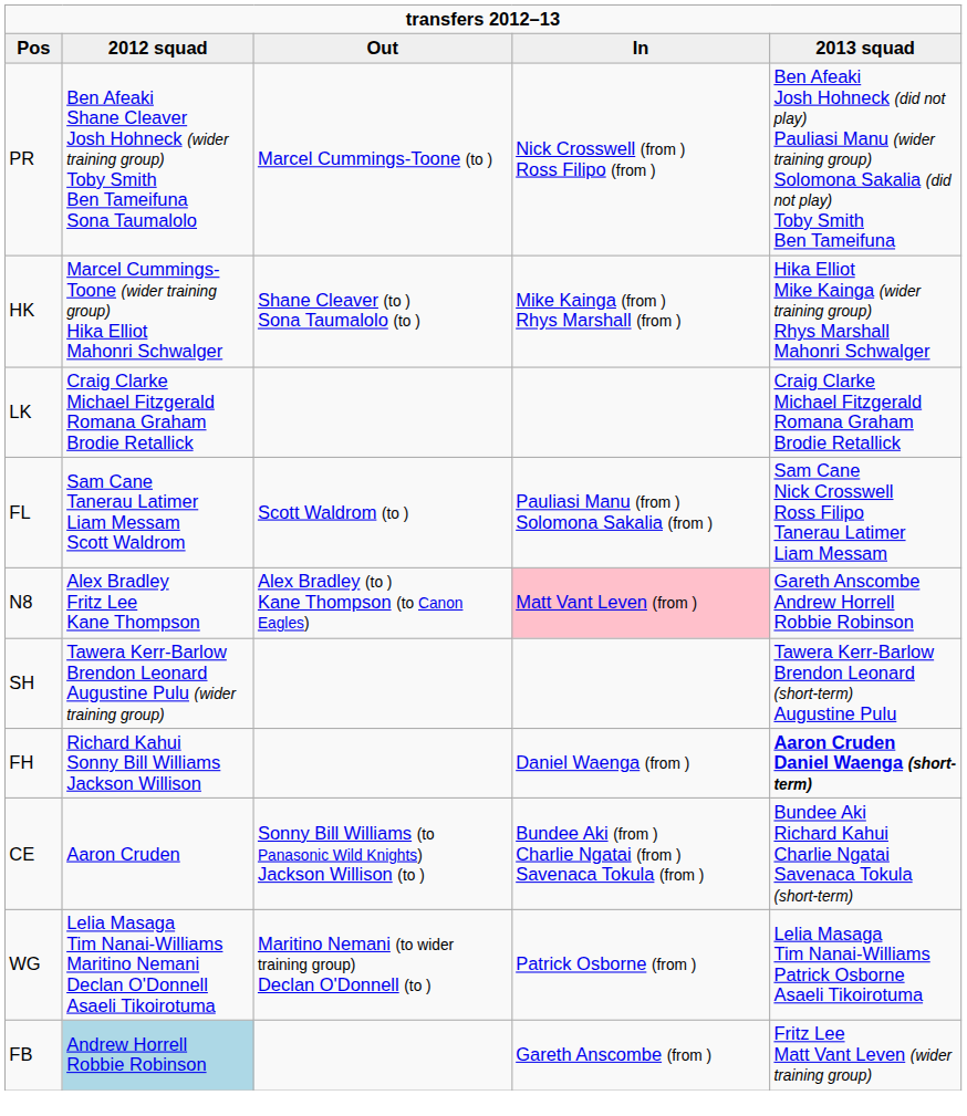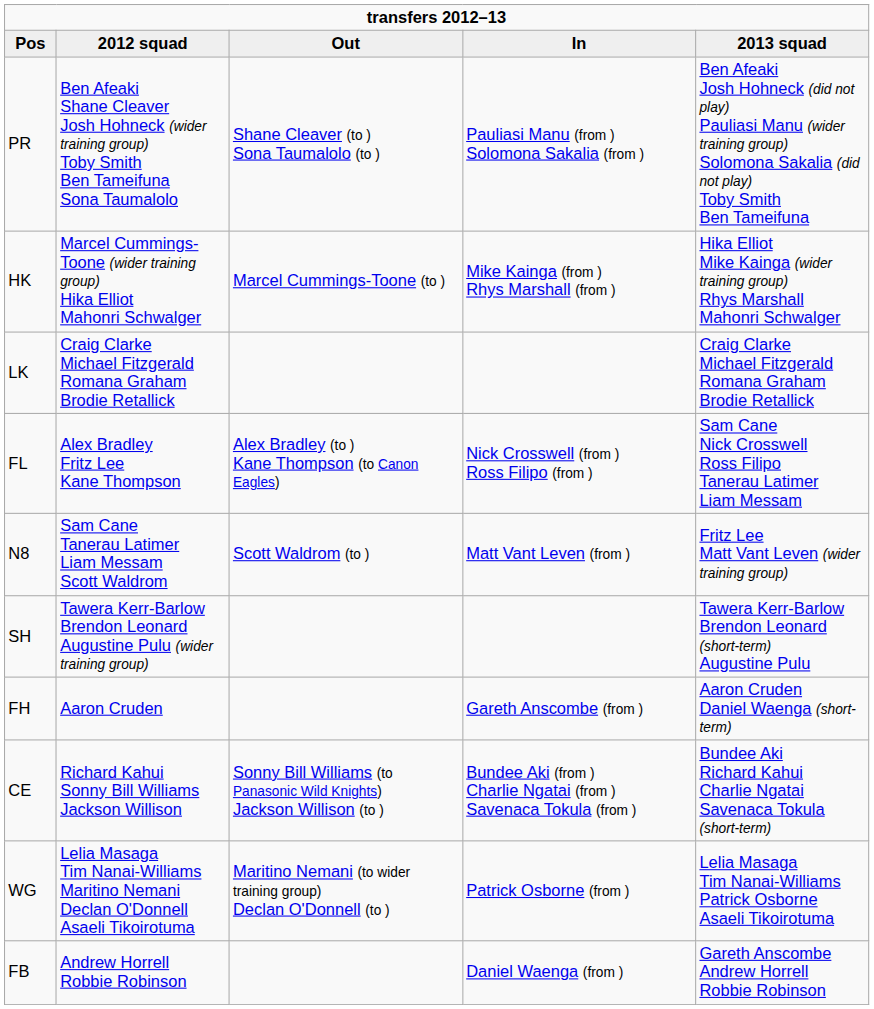PR | Out: Marcel Cummings-Toone (to ) -> Shane Cleaver (to ) Sona Taumalolo (to )
PR | In: Nick Crosswell (from ) Ross Filipo (from ) -> Pauliasi Manu (from ) Solomona Sakalia (from )
HK | Out: Shane Cleaver (to ) Sona Taumalolo (to ) -> Marcel Cummings-Toone (to )
FL | 2012 squad: Sam Cane Tanerau Latimer Liam Messam Scott Waldrom -> Alex Bradley Fritz Lee Kane Thompson
FL | Out: Scott Waldrom (to ) -> Alex Bradley (to ) Kane Thompson (to Canon Eagles)
FL | In: Pauliasi Manu (from ) Solomona Sakalia (from ) -> Nick Crosswell (from ) Ross Filipo (from )
N8 | 2012 squad: Alex Bradley Fritz Lee Kane Thompson -> Sam Cane Tanerau Latimer Liam Messam Scott Waldrom
N8 | Out: Alex Bradley (to ) Kane Thompson (to Canon Eagles) -> Scott Waldrom (to )
N8 | In: pink background -> no background
N8 | 2013 squad: Gareth Anscombe Andrew Horrell Robbie Robinson -> Fritz Lee Matt Vant Leven (wider training group)
FH | 2012 squad: Richard Kahui Sonny Bill Williams Jackson Willison -> Aaron Cruden
FH | In: Daniel Waenga (from ) -> Gareth Anscombe (from )
FH | 2013 squad: bold -> normal
CE | 2012 squad: Aaron Cruden -> Richard Kahui Sonny Bill Williams Jackson Willison
FB | 2012 squad: lightblue background -> no background
FB | In: Gareth Anscombe (from ) -> Daniel Waenga (from )
FB | 2013 squad: Fritz Lee Matt Vant Leven (wider training group) -> Gareth Anscombe Andrew Horrell Robbie Robinson
